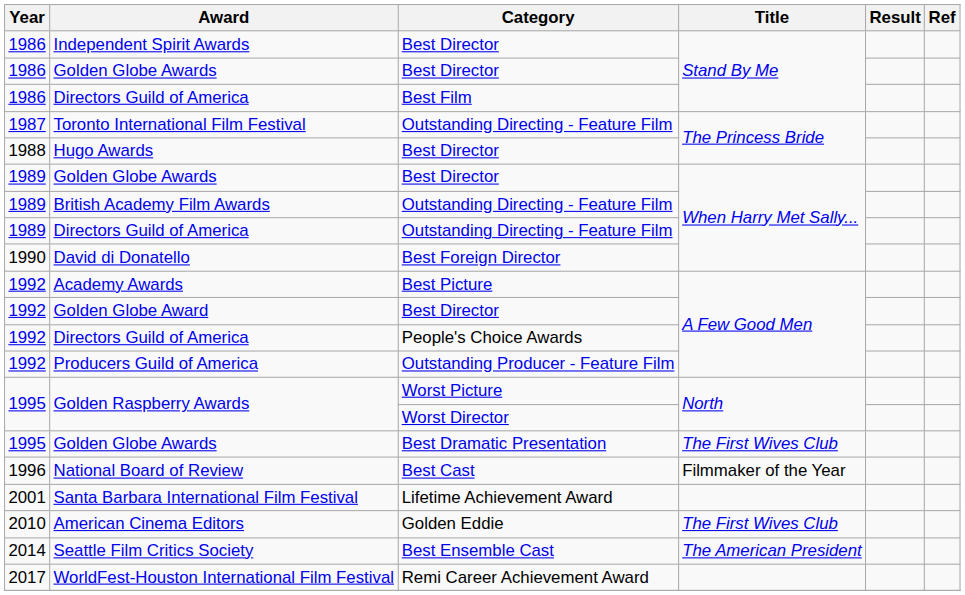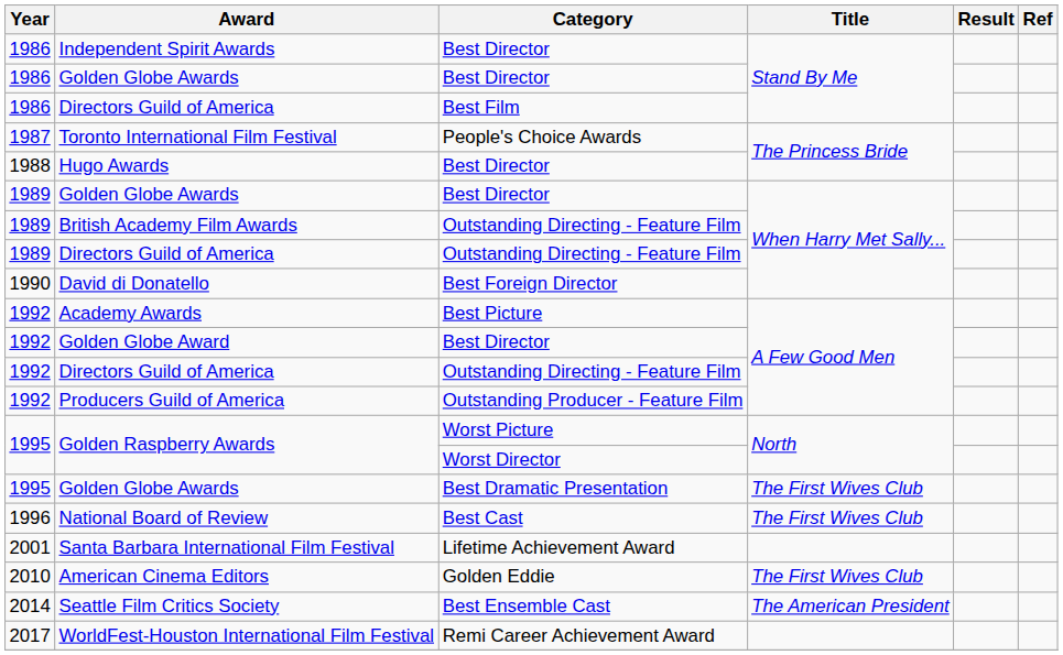Toronto International Film Festival | Category: Outstanding Directing - Feature Film -> People's Choice Awards
1992 / Directors Guild of America | Category: People's Choice Awards -> Outstanding Directing - Feature Film
National Board of Review | Title: Filmmaker of the Year -> The First Wives Club
